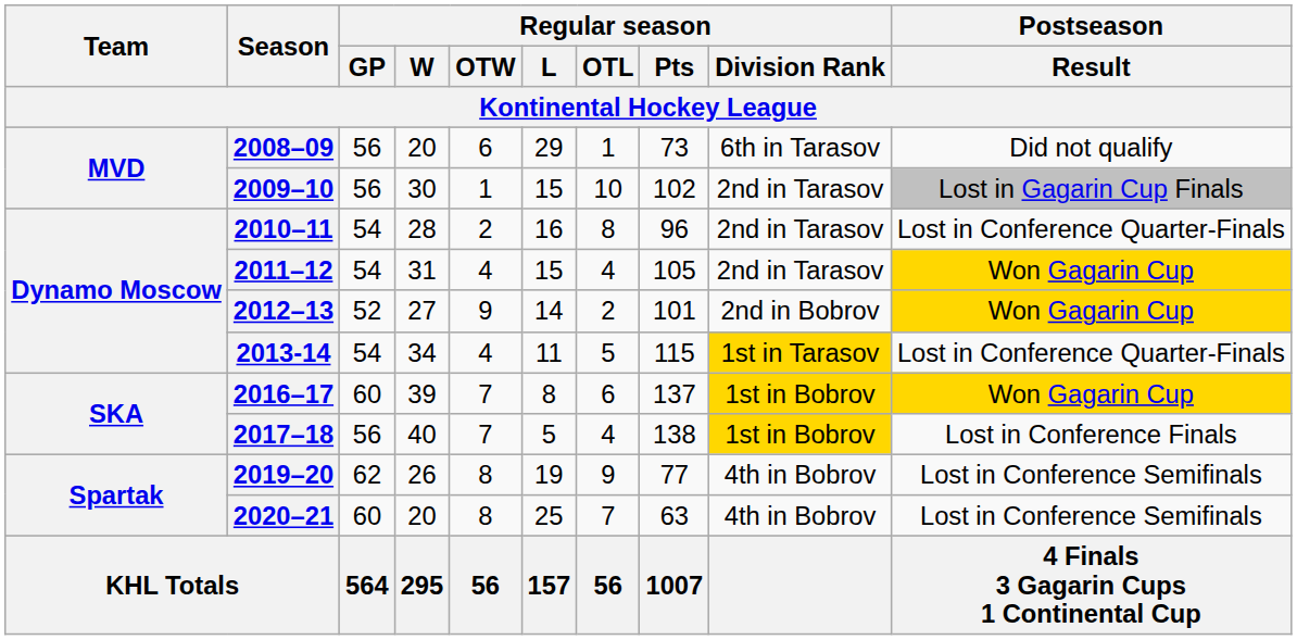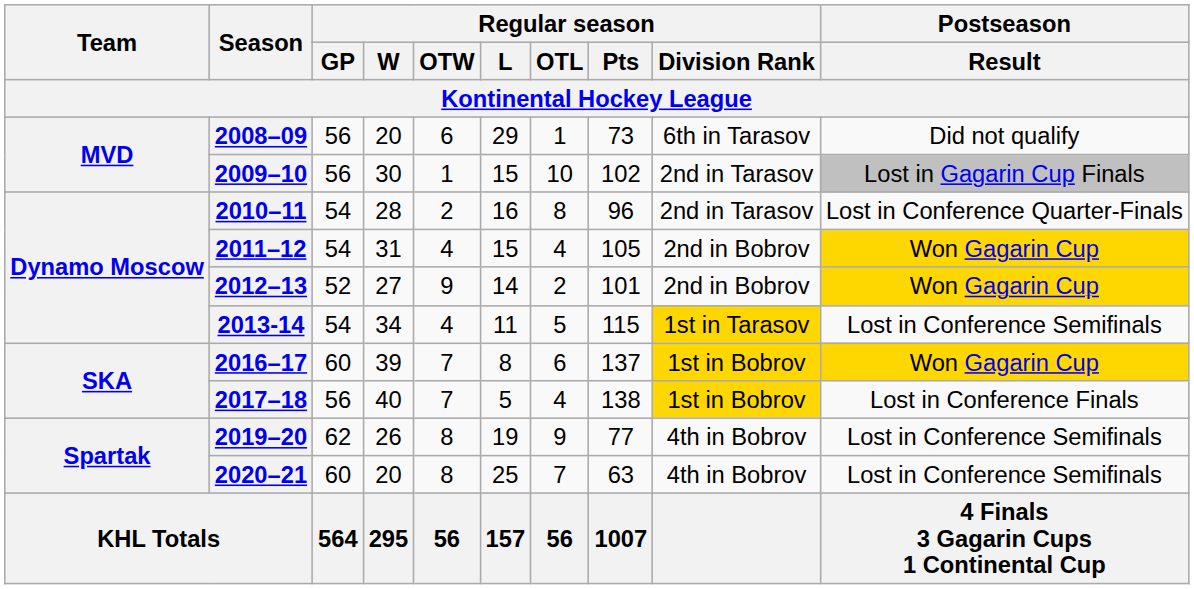2011–12 | Regular season / Division Rank: 2nd in Tarasov -> 2nd in Bobrov
2013-14 | Postseason / Result: Lost in Conference Quarter-Finals -> Lost in Conference Semifinals
